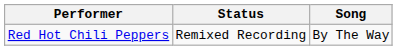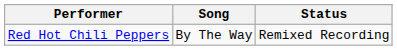columns swapped: Song <-> Status
